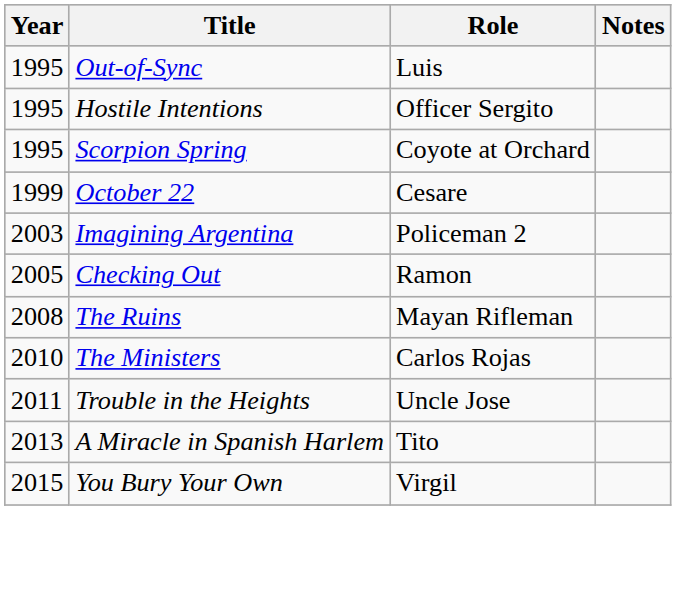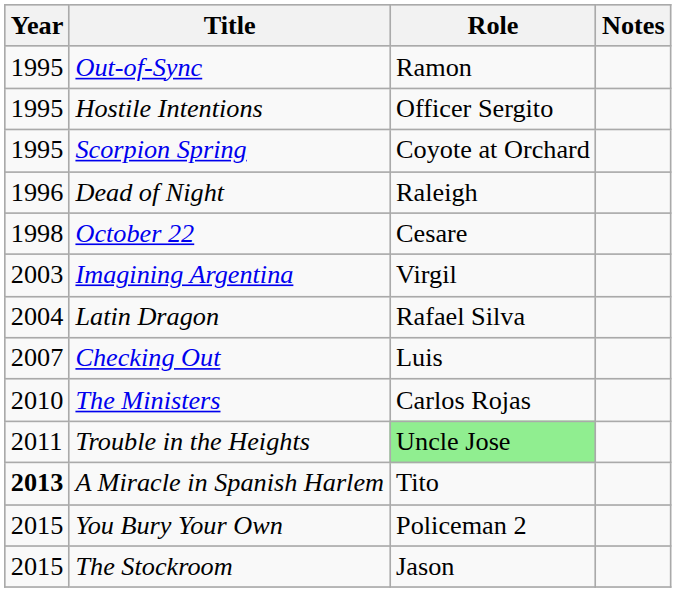Out-of-Sync | Role: Luis -> Ramon
+ row: 1996 | Dead of Night | Raleigh
October 22 | Year: 1999 -> 1998
Imagining Argentina | Role: Policeman 2 -> Virgil
+ row: 2004 | Latin Dragon | Rafael Silva
Checking Out | Year: 2005 -> 2007
Checking Out | Role: Ramon -> Luis
- row: 2008 | The Ruins | Mayan Rifleman
Trouble in the Heights | Role: no background -> lightgreen background
A Miracle in Spanish Harlem | Year: normal -> bold
You Bury Your Own | Role: Virgil -> Policeman 2
+ row: 2015 | The Stockroom | Jason
